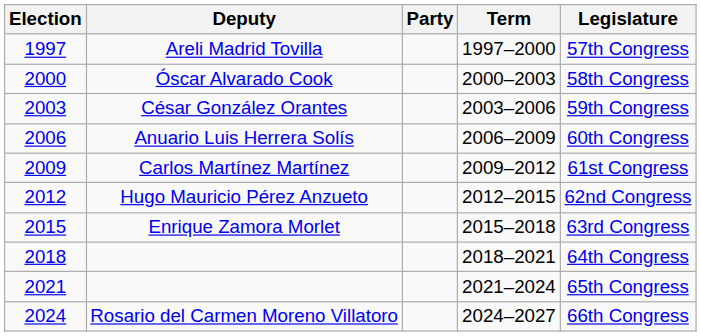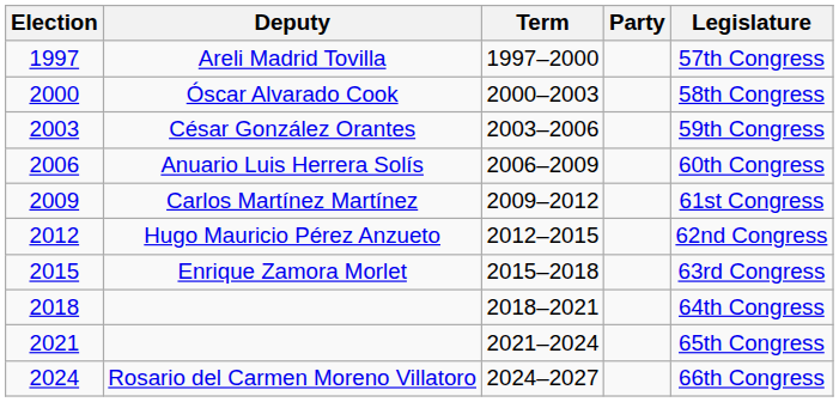columns swapped: Party <-> Term
